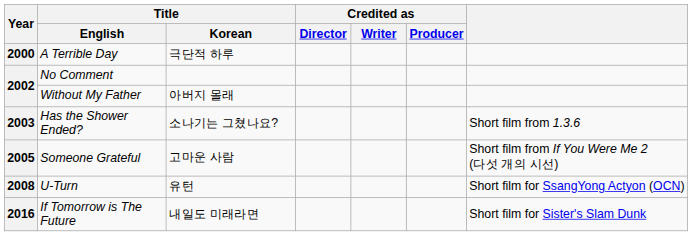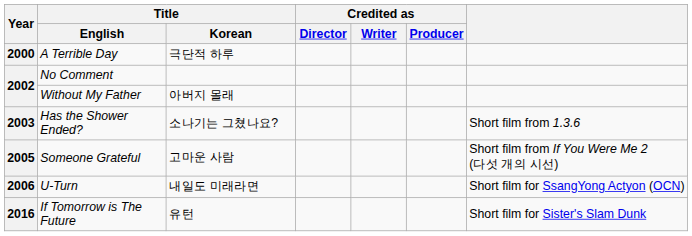U-Turn | Year: 2008 -> 2006
U-Turn | Title / Korean: 유턴 -> 내일도 미래라면
If Tomorrow is The Future | Title / Korean: 내일도 미래라면 -> 유턴
